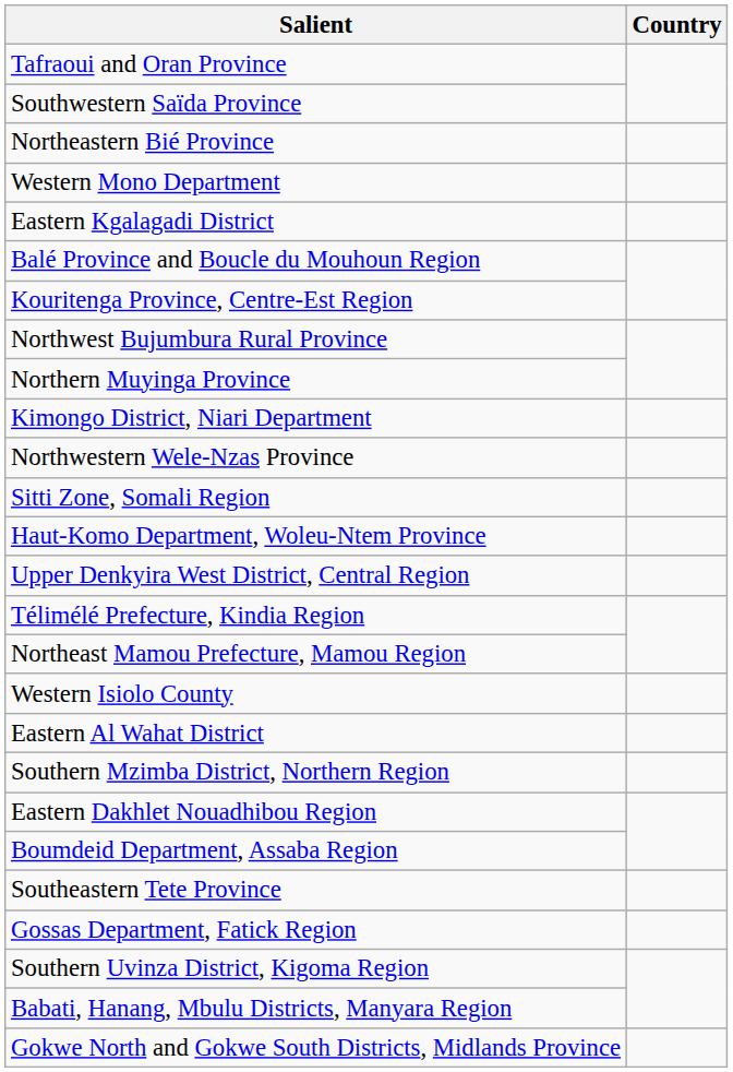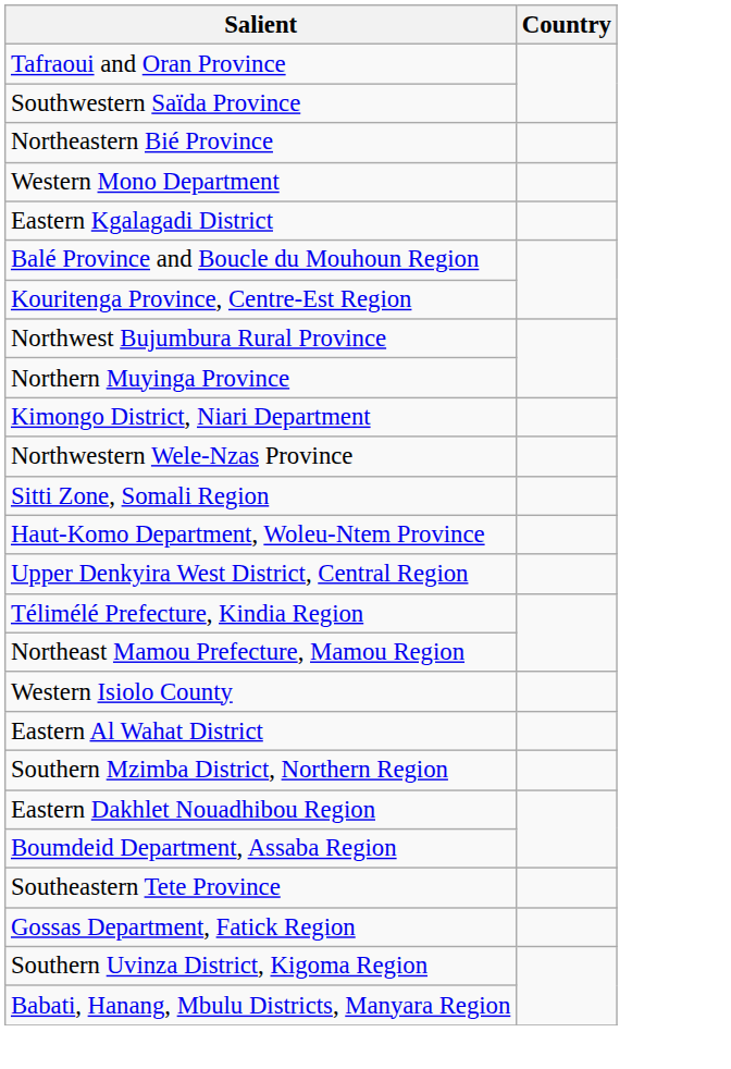- row: Gokwe North and Gokwe South Districts, Midlands Province
